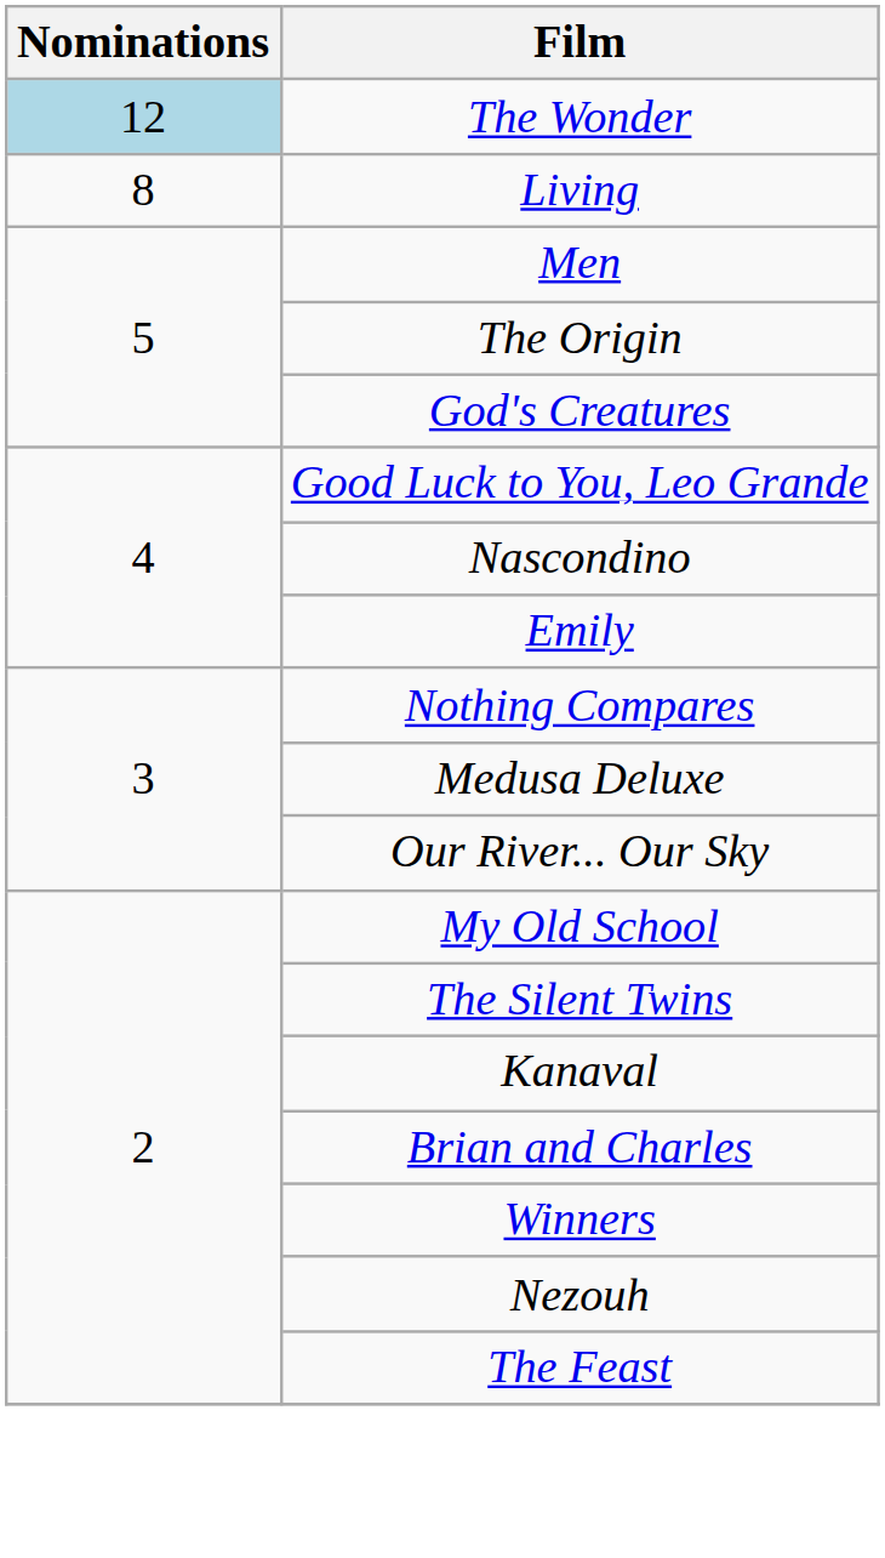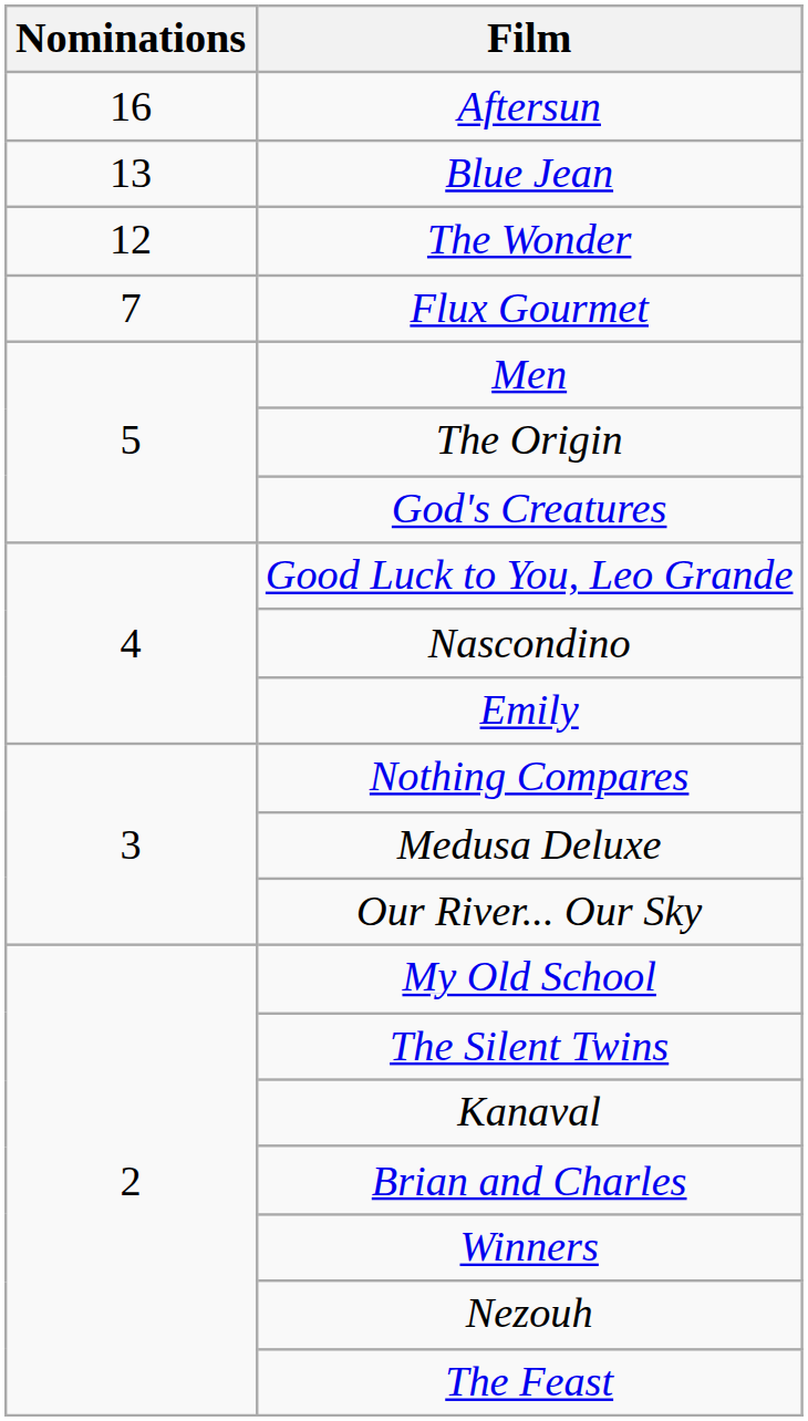+ row: 16 | Aftersun
+ row: 13 | Blue Jean
The Wonder | Nominations: lightblue background -> no background
- row: 8 | Living
+ row: 7 | Flux Gourmet
